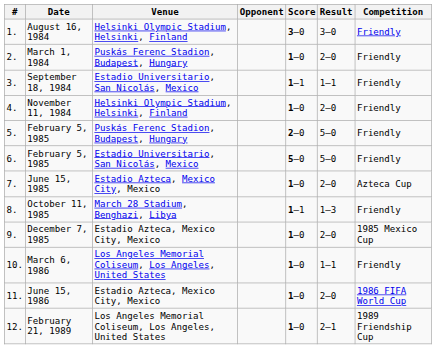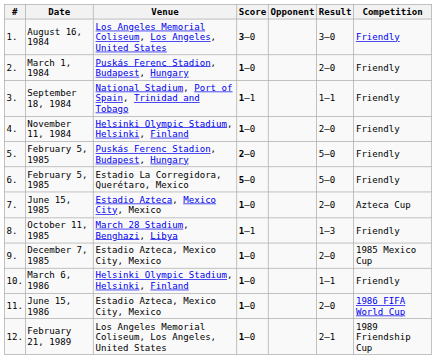columns swapped: Opponent <-> Score
August 16, 1984 | Venue: Helsinki Olympic Stadium, Helsinki, Finland -> Los Angeles Memorial Coliseum, Los Angeles, United States
September 18, 1984 | Venue: Estadio Universitario, San Nicolás, Mexico -> National Stadium, Port of Spain, Trinidad and Tobago
6. / February 5, 1985 | Venue: Estadio Universitario, San Nicolás, Mexico -> Estadio La Corregidora, Querétaro, Mexico
March 6, 1986 | Venue: Los Angeles Memorial Coliseum, Los Angeles, United States -> Helsinki Olympic Stadium, Helsinki, Finland
